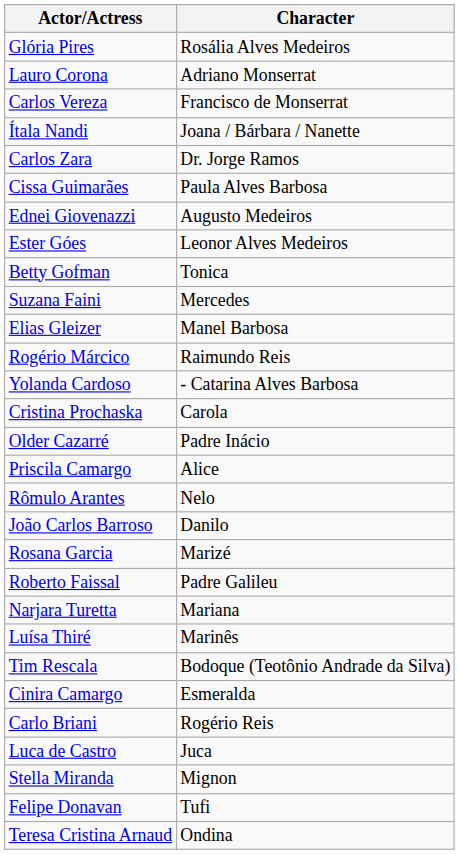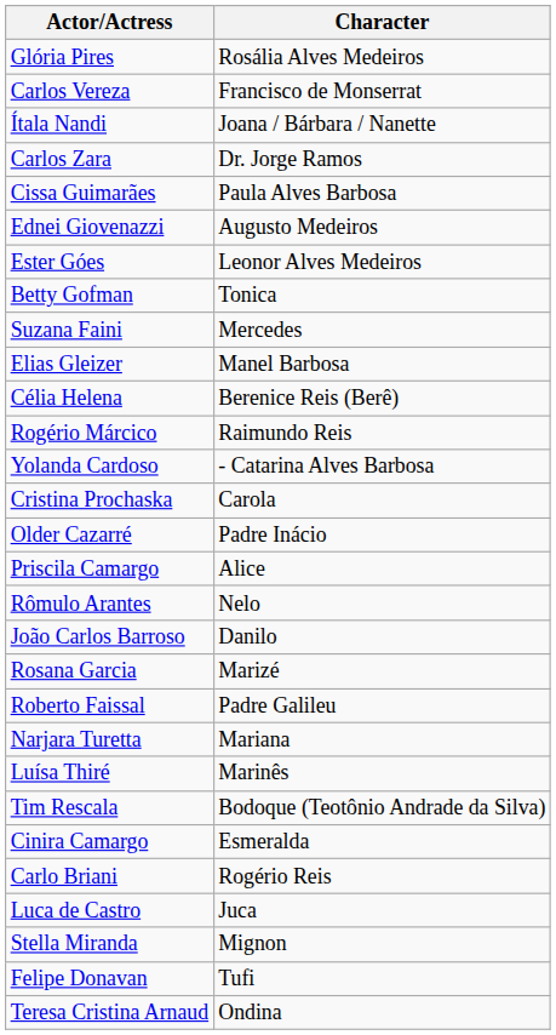- row: Lauro Corona | Adriano Monserrat
+ row: Célia Helena | Berenice Reis (Berê)
